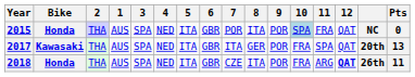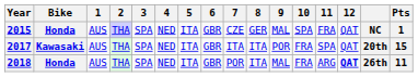columns swapped: 1 <-> 2
2015 | 7: POR -> CZE
2015 | 8: ITA -> GER
2015 | 9: POR -> MAL
2015 | 10: lightblue background -> no background
2015 | Pts: 0 -> 1
2017 | 8: GER -> ITA
2017 | Pts: 13 -> 15
2018 | 7: CZE -> POR
2018 | 9: POR -> MAL
